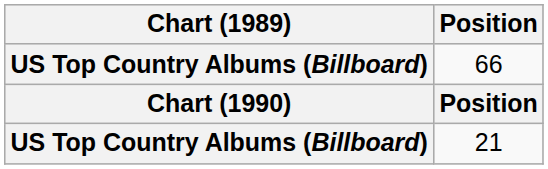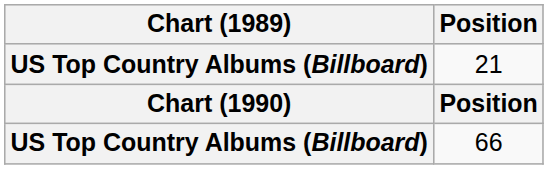rows swapped: 66 <-> 21
